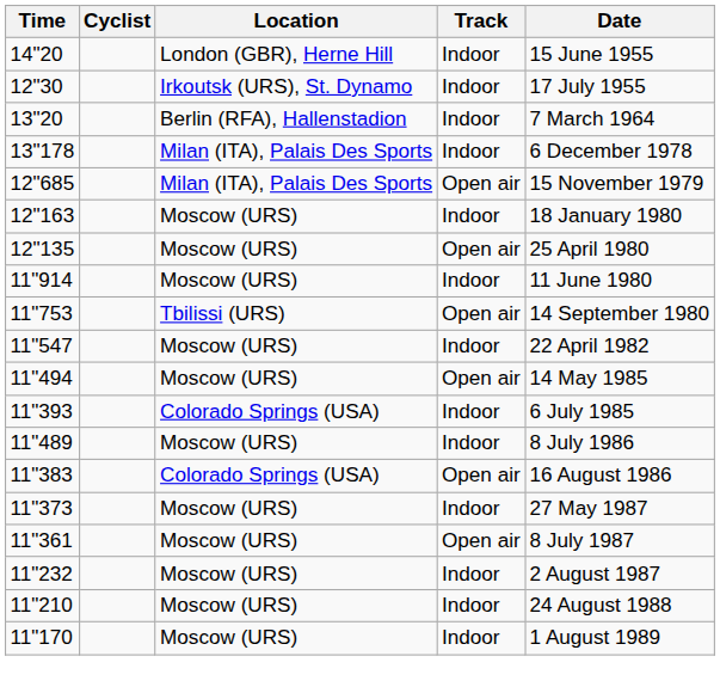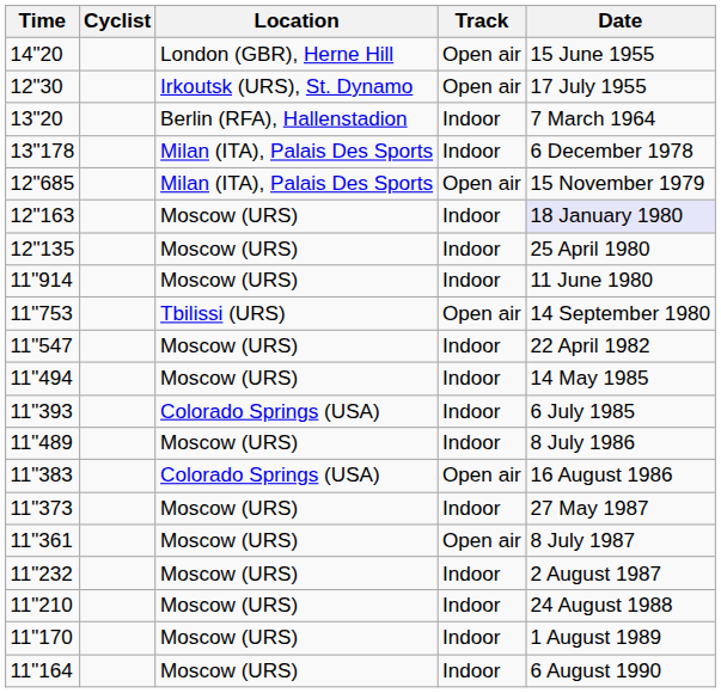14"20 | Track: Indoor -> Open air
12"30 | Track: Indoor -> Open air
12"163 | Date: no background -> lavender background
12"135 | Track: Open air -> Indoor
11"494 | Track: Open air -> Indoor
+ row: 11"164 | Moscow (URS) | Indoor | 6 August 1990
